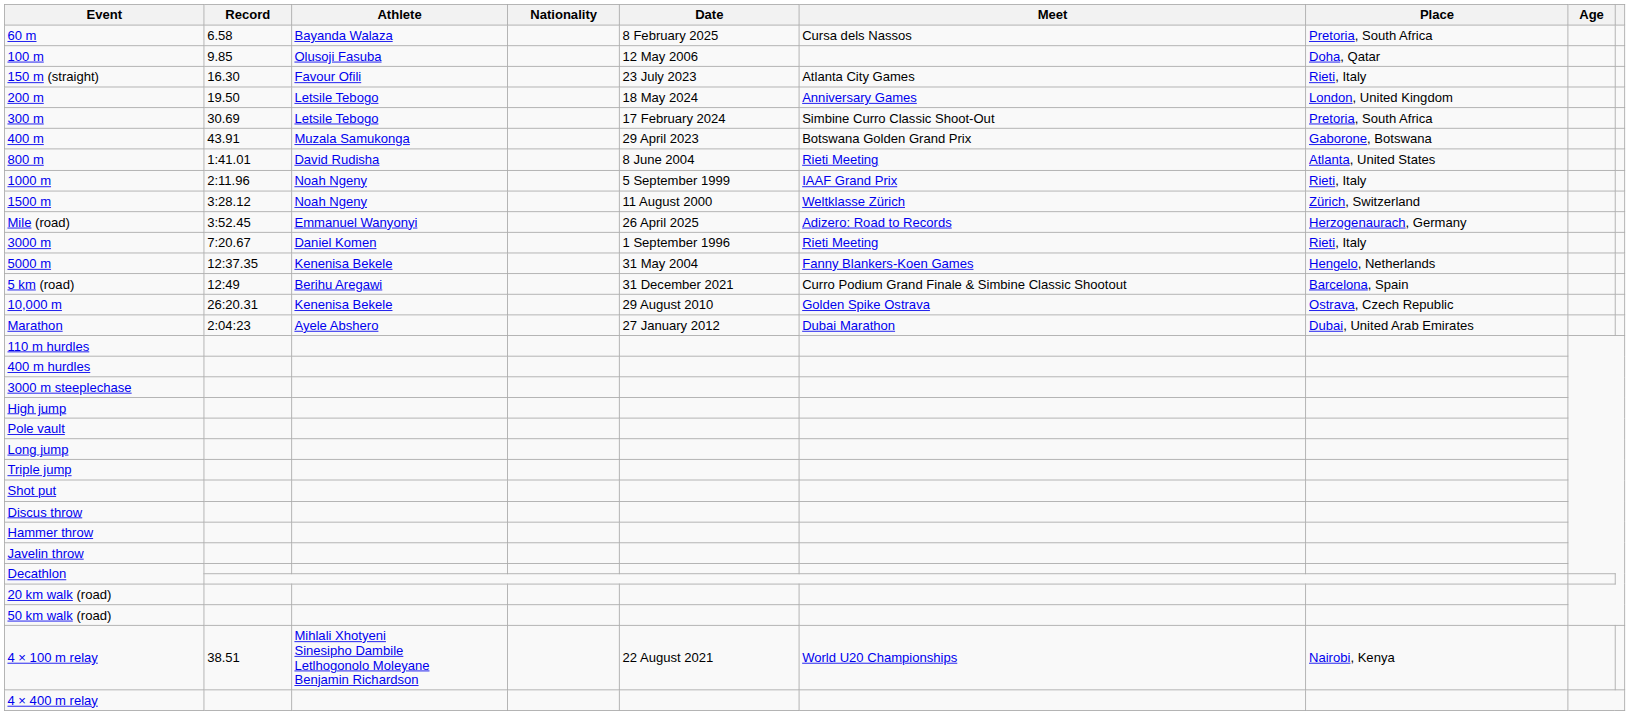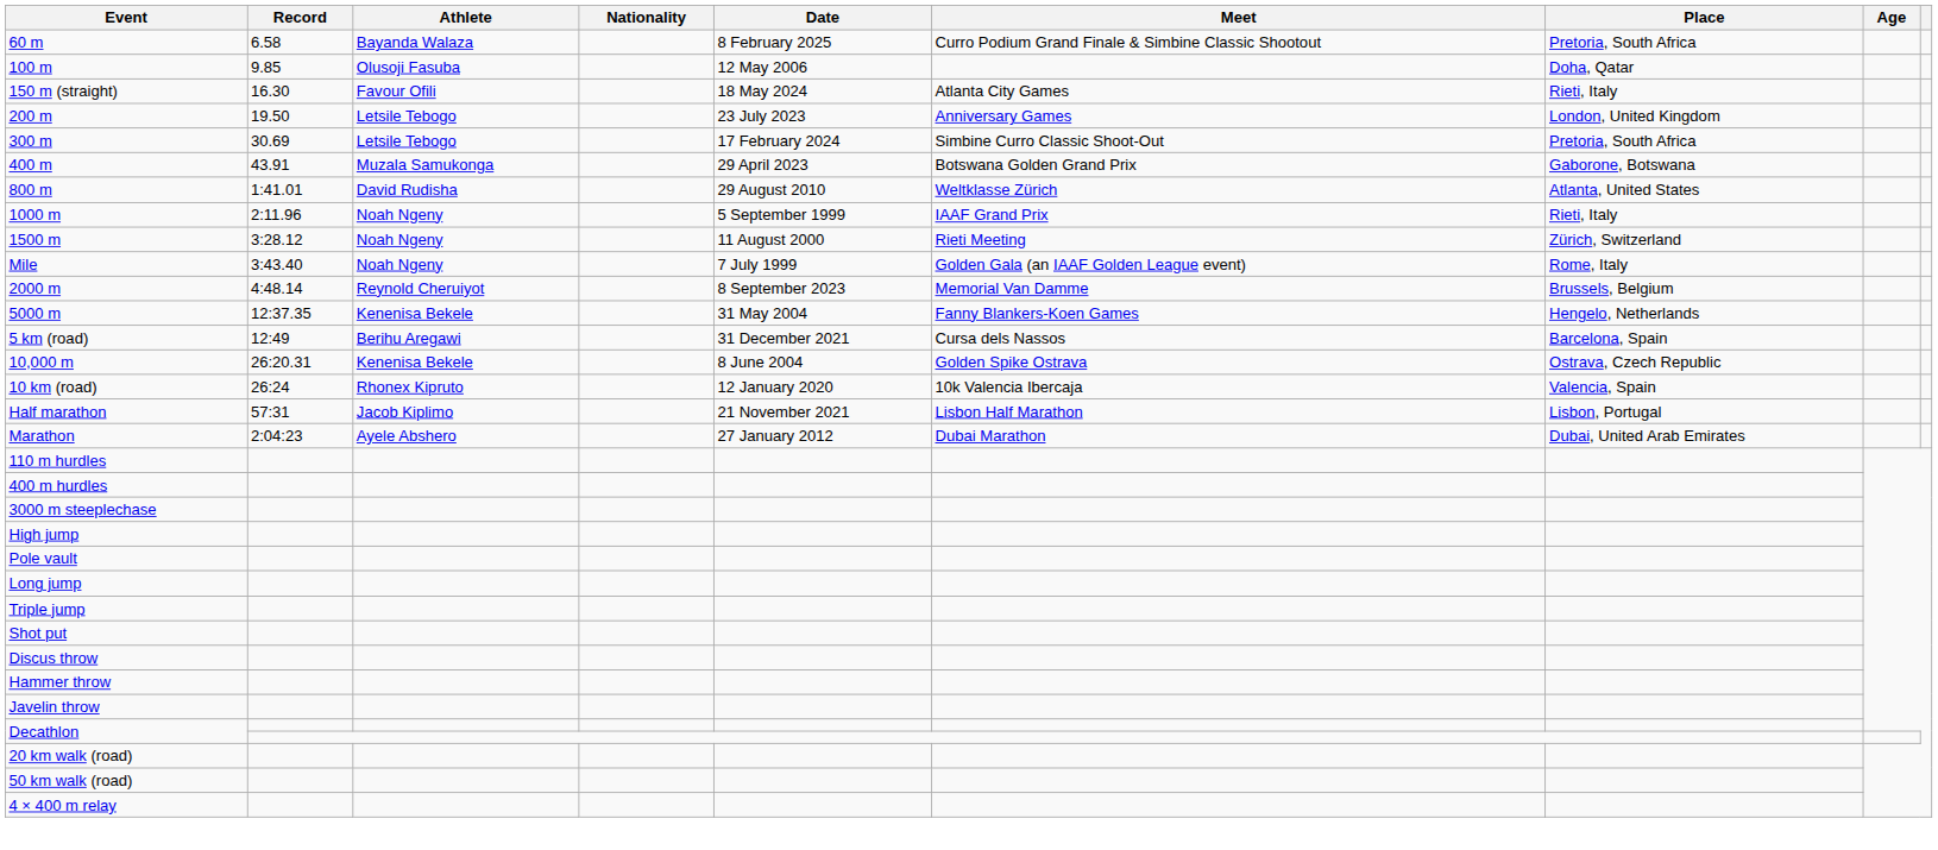60 m | Meet: Cursa dels Nassos -> Curro Podium Grand Finale & Simbine Classic Shootout
150 m (straight) | Date: 23 July 2023 -> 18 May 2024
200 m | Date: 18 May 2024 -> 23 July 2023
800 m | Date: 8 June 2004 -> 29 August 2010
800 m | Meet: Rieti Meeting -> Weltklasse Zürich
1500 m | Meet: Weltklasse Zürich -> Rieti Meeting
+ row: Mile | 3:43.40 | Noah Ngeny | 7 July 1999 | Golden Gala (an IAAF Golden League event) | Rome, Italy
- row: Mile (road) | 3:52.45 | Emmanuel Wanyonyi | 26 April 2025 | Adizero: Road to Records | Herzogenaurach, Germany
+ row: 2000 m | 4:48.14 | Reynold Cheruiyot | 8 September 2023 | Memorial Van Damme | Brussels, Belgium
- row: 3000 m | 7:20.67 | Daniel Komen | 1 September 1996 | Rieti Meeting | Rieti, Italy
5 km (road) | Meet: Curro Podium Grand Finale & Simbine Classic Shootout -> Cursa dels Nassos
10,000 m | Date: 29 August 2010 -> 8 June 2004
+ row: 10 km (road) | 26:24 | Rhonex Kipruto | 12 January 2020 | 10k Valencia Ibercaja | Valencia, Spain
+ row: Half marathon | 57:31 | Jacob Kiplimo | 21 November 2021 | Lisbon Half Marathon | Lisbon, Portugal
- row: 4 × 100 m relay | 38.51 | Mihlali Xhotyeni Sinesipho Dambile Letlhogonolo Moleyane Benjamin Richardson | 22 August 2021 | World U20 Championships | Nairobi, Kenya
